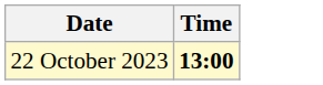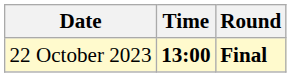+ column: Round | Final
